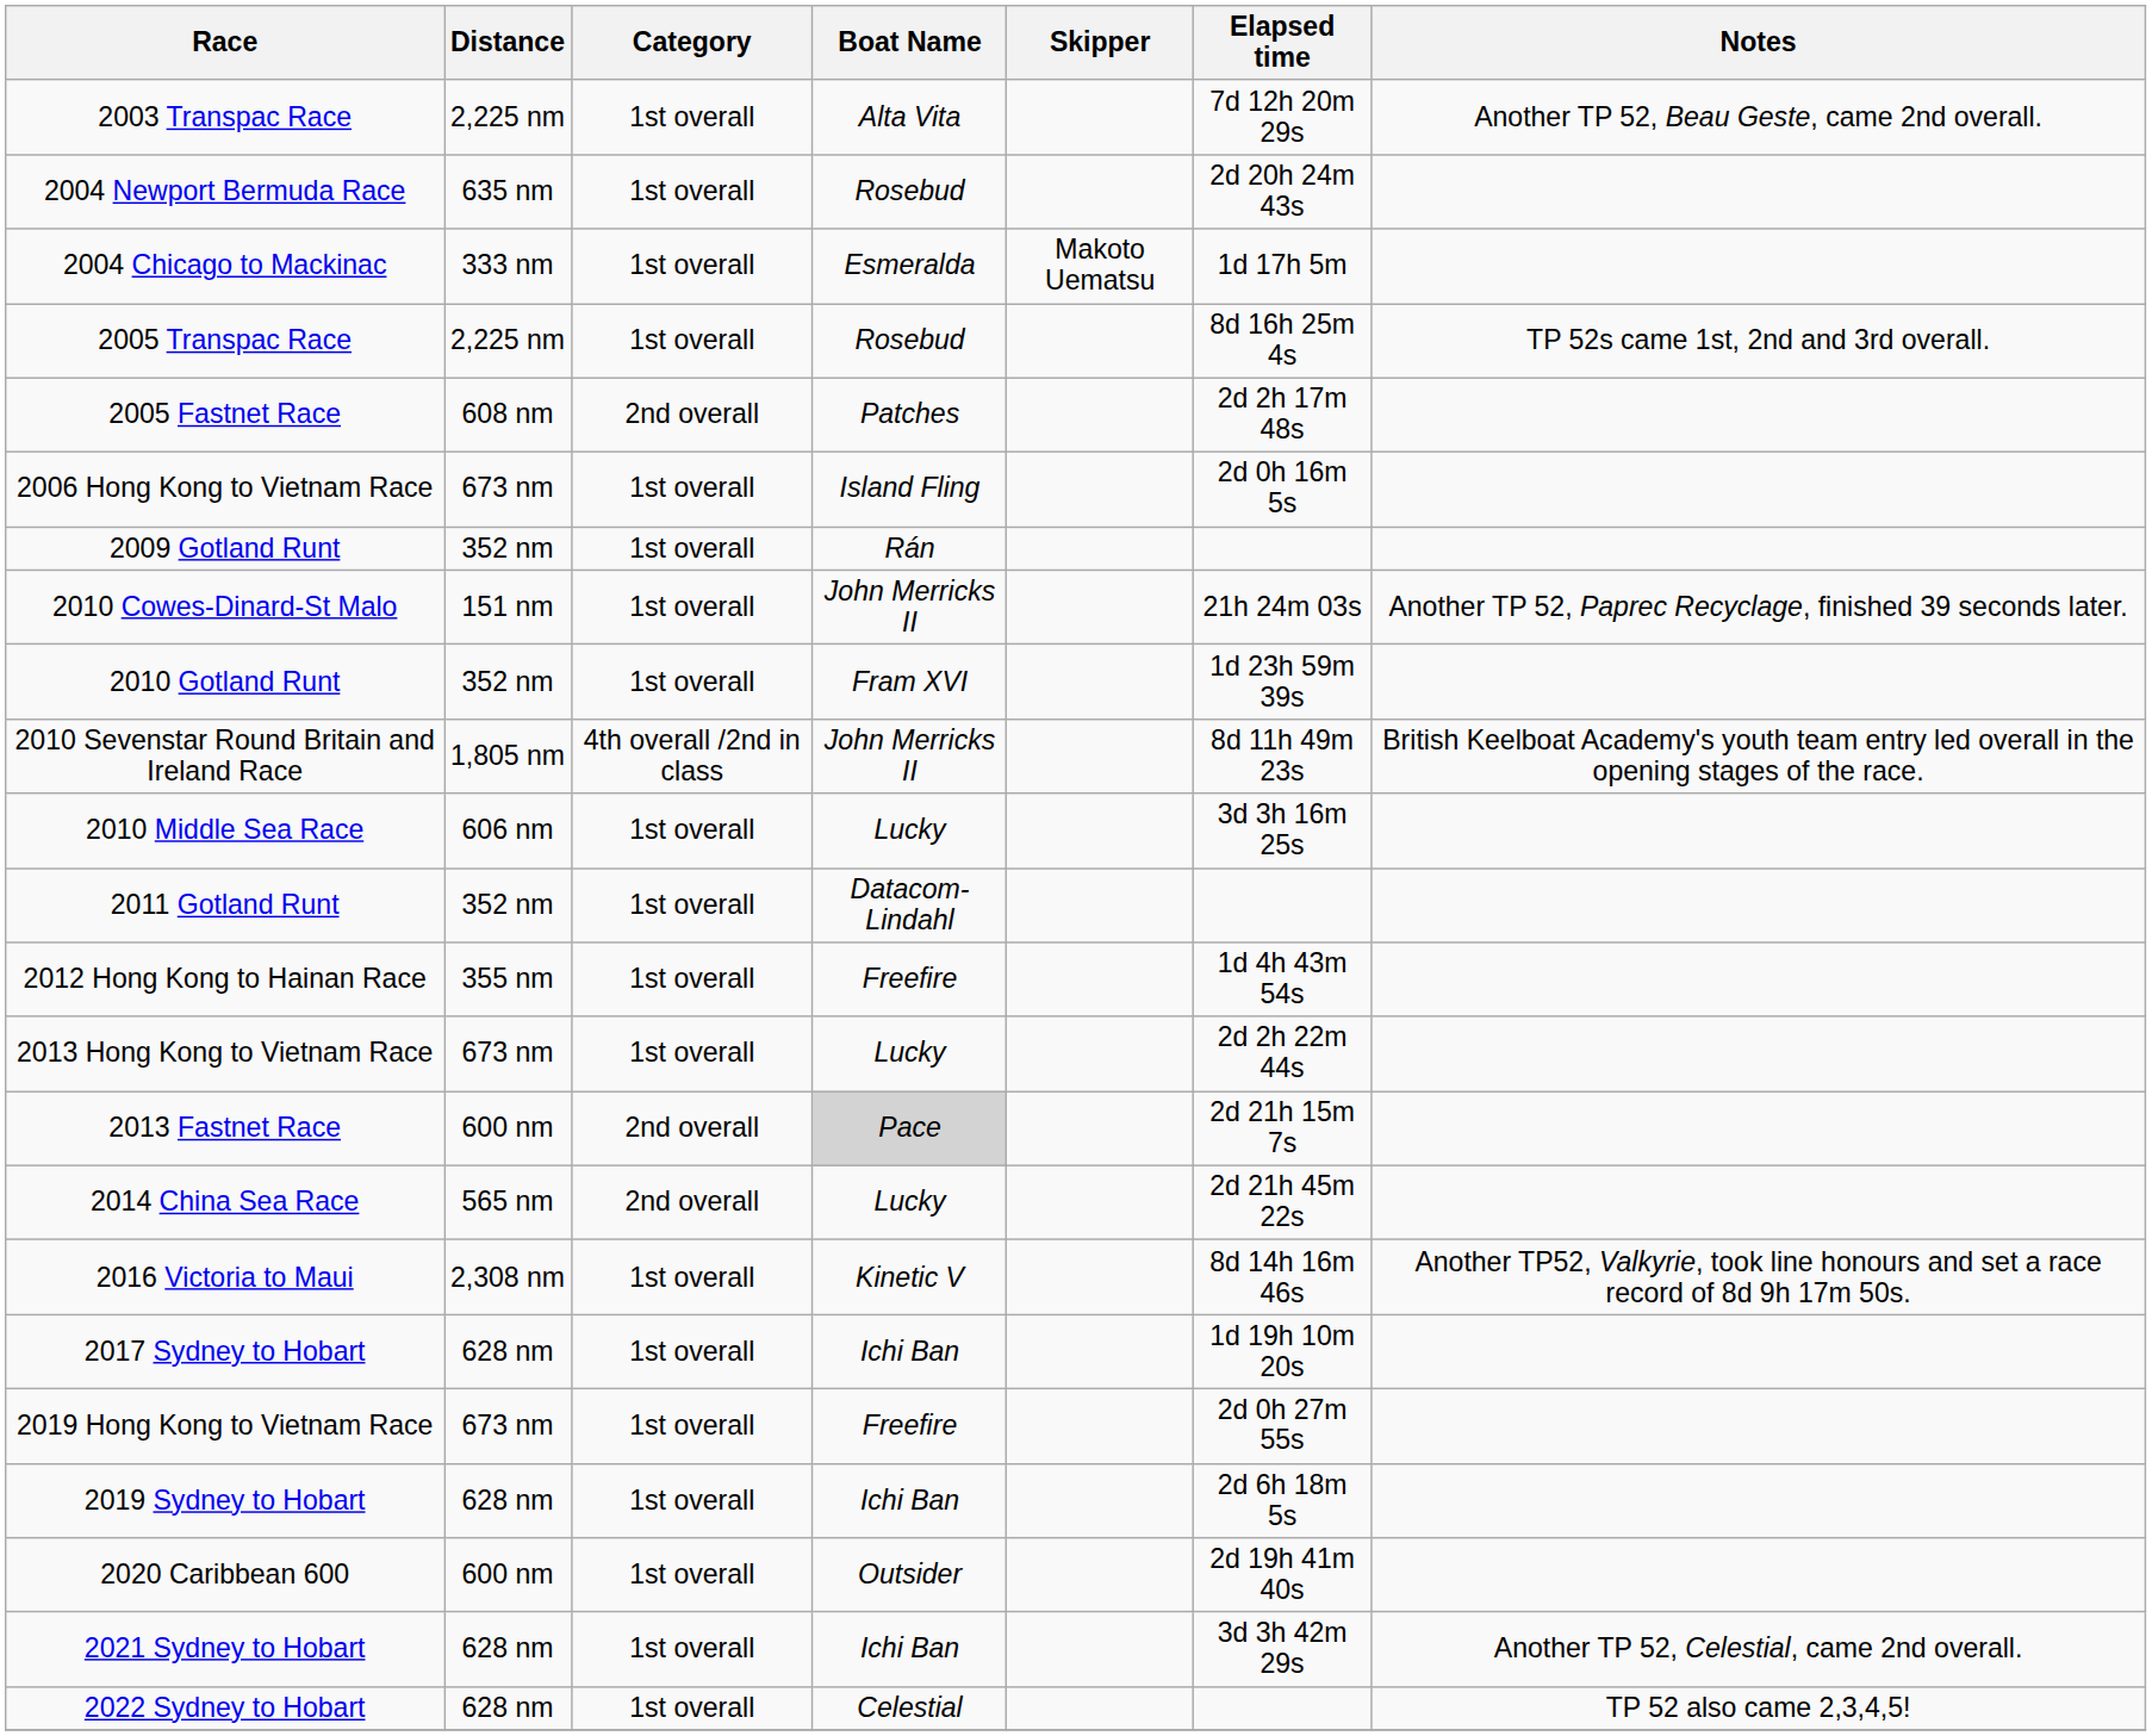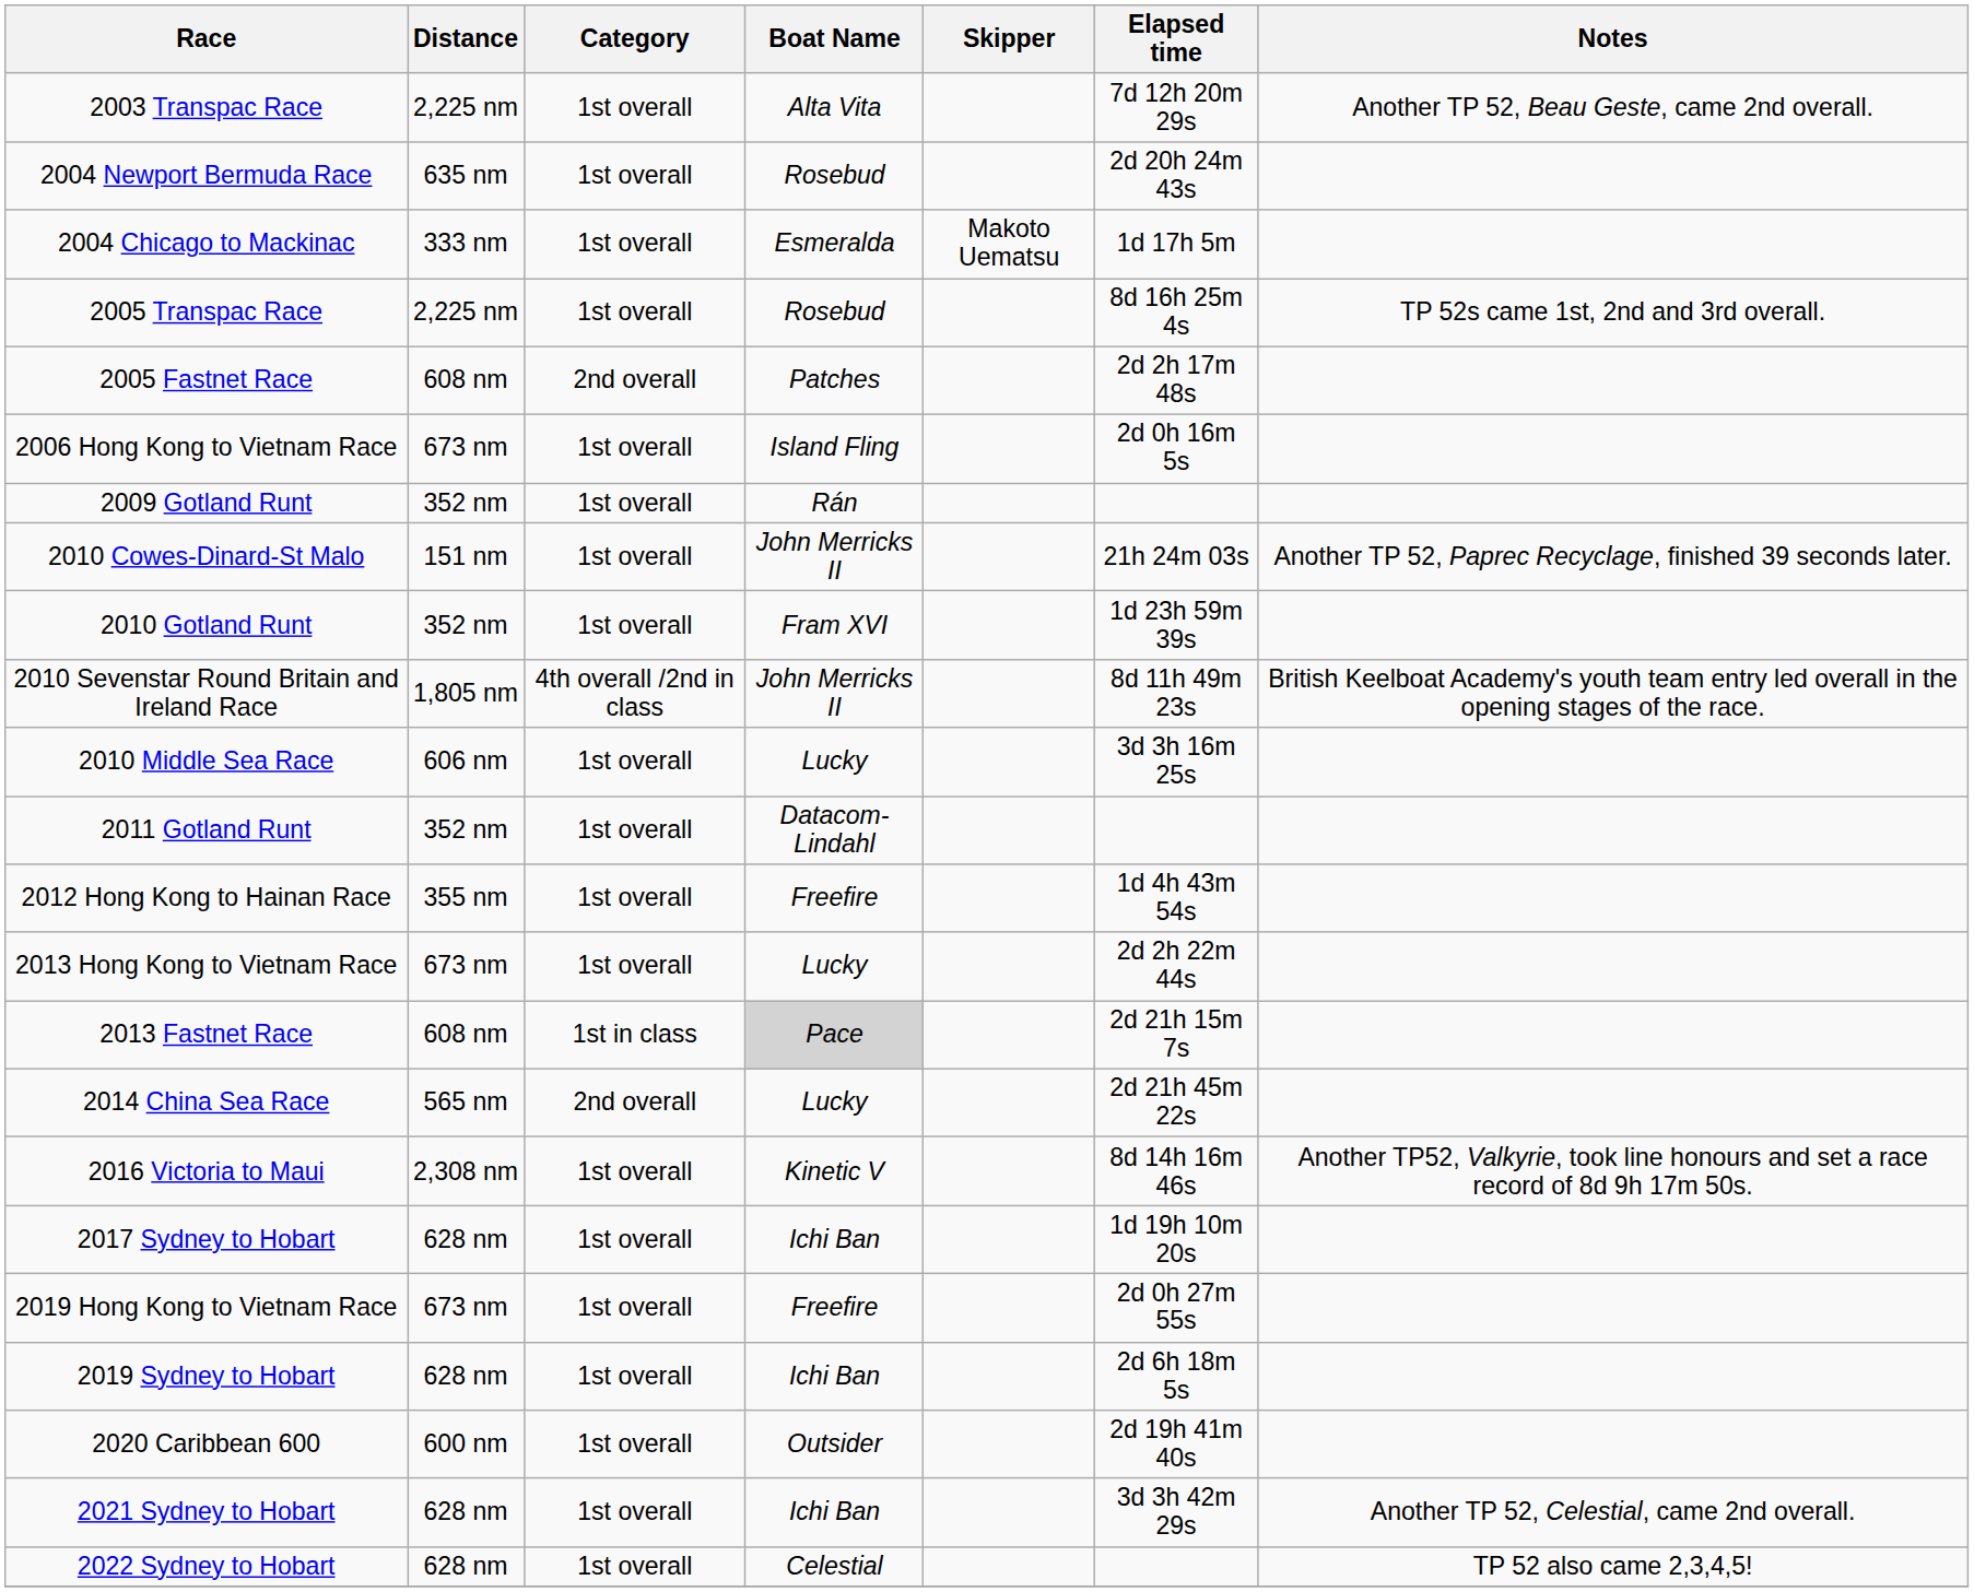2013 Fastnet Race | Distance: 600 nm -> 608 nm
2013 Fastnet Race | Category: 2nd overall -> 1st in class
